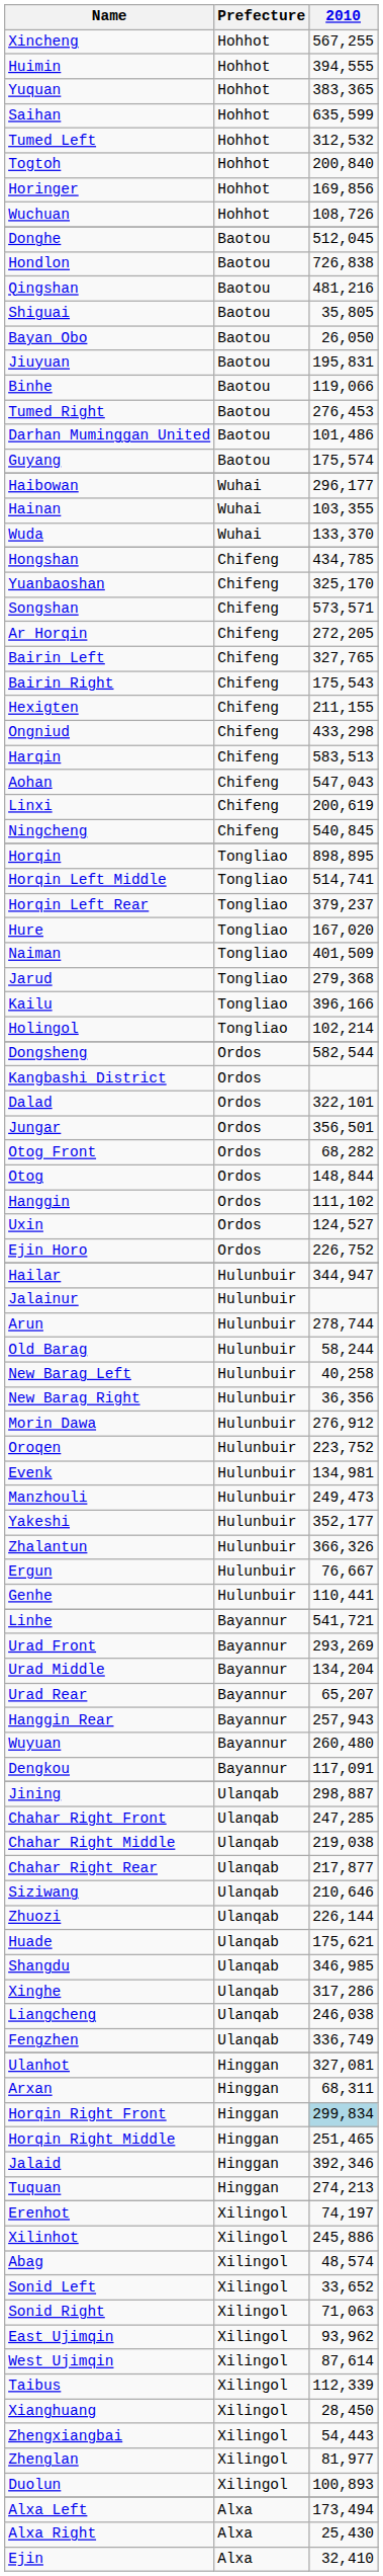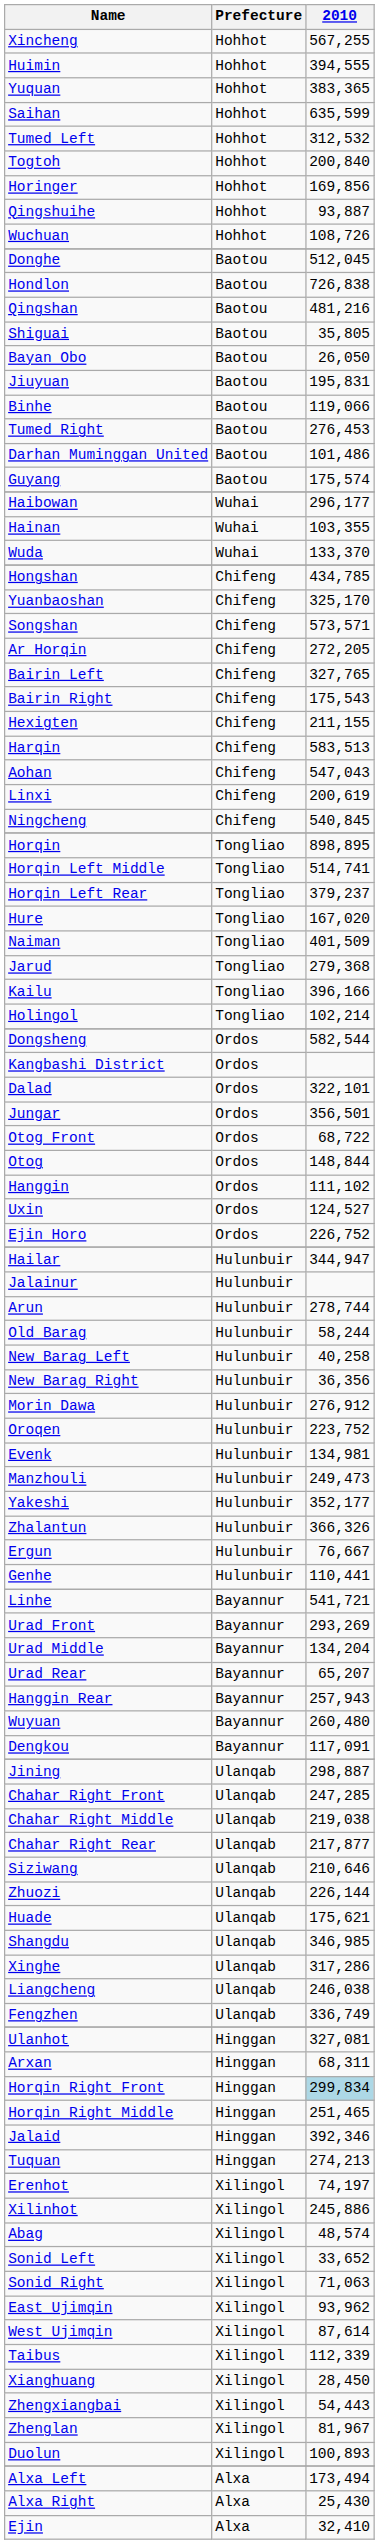+ row: Qingshuihe | Hohhot | 93,887
- row: Ongniud | Chifeng | 433,298
Otog Front | 2010: 68,282 -> 68,722
Zhenglan | 2010: 81,977 -> 81,967
